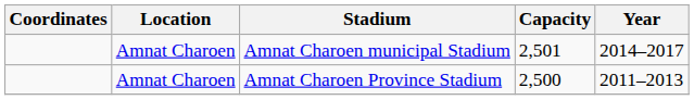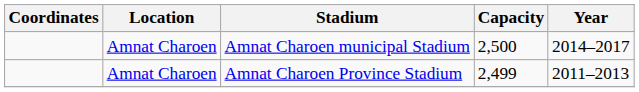Amnat Charoen municipal Stadium | Capacity: 2,501 -> 2,500
Amnat Charoen Province Stadium | Capacity: 2,500 -> 2,499
